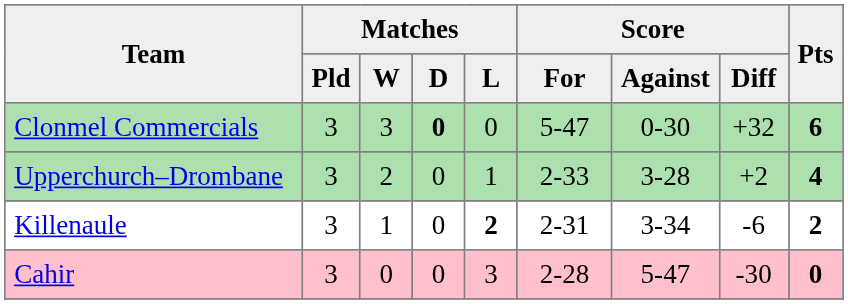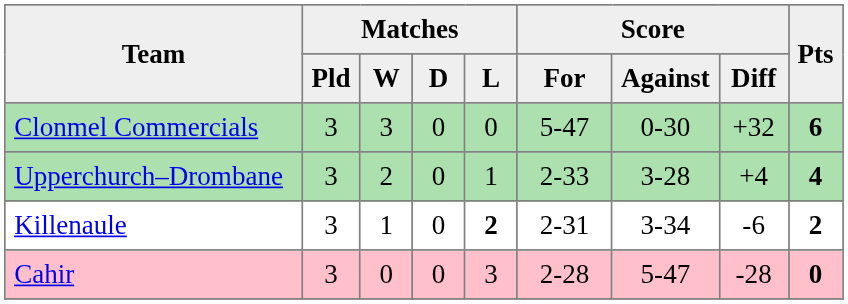Clonmel Commercials | Matches / D: bold -> normal
Upperchurch–Drombane | Score / Diff: +2 -> +4
Cahir | Score / Diff: -30 -> -28
